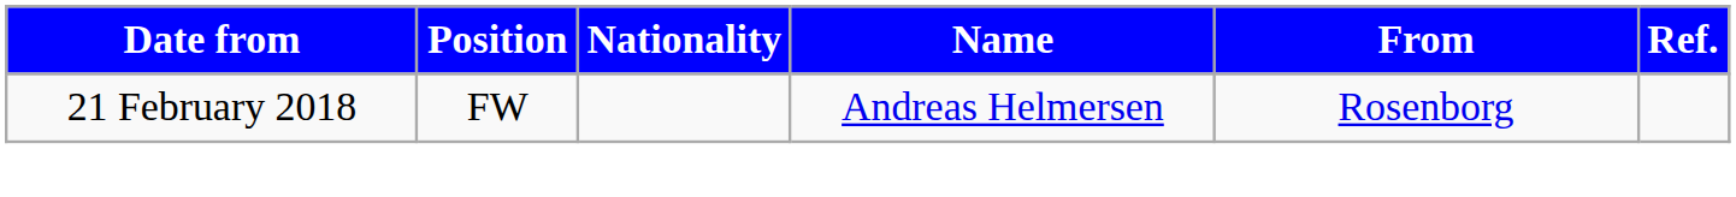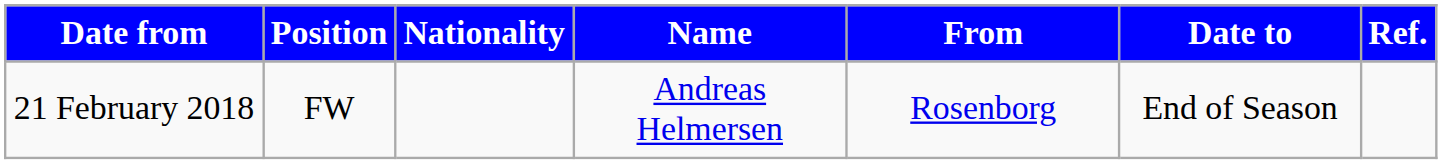+ column: Date to | End of Season
